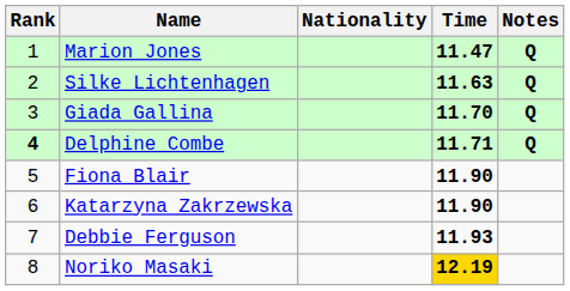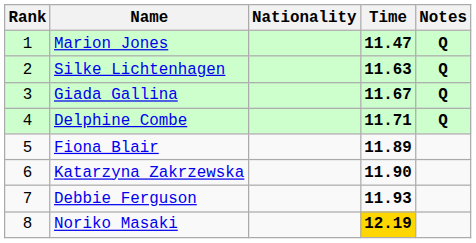Giada Gallina | Time: 11.70 -> 11.67
Delphine Combe | Rank: bold -> normal
Fiona Blair | Time: 11.90 -> 11.89
